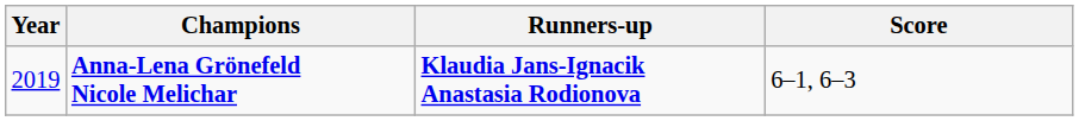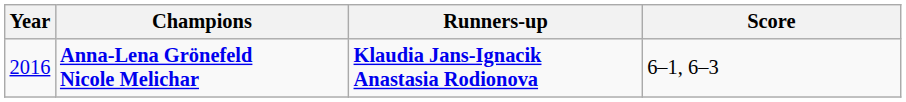Anna-Lena Grönefeld Nicole Melichar | Year: 2019 -> 2016
